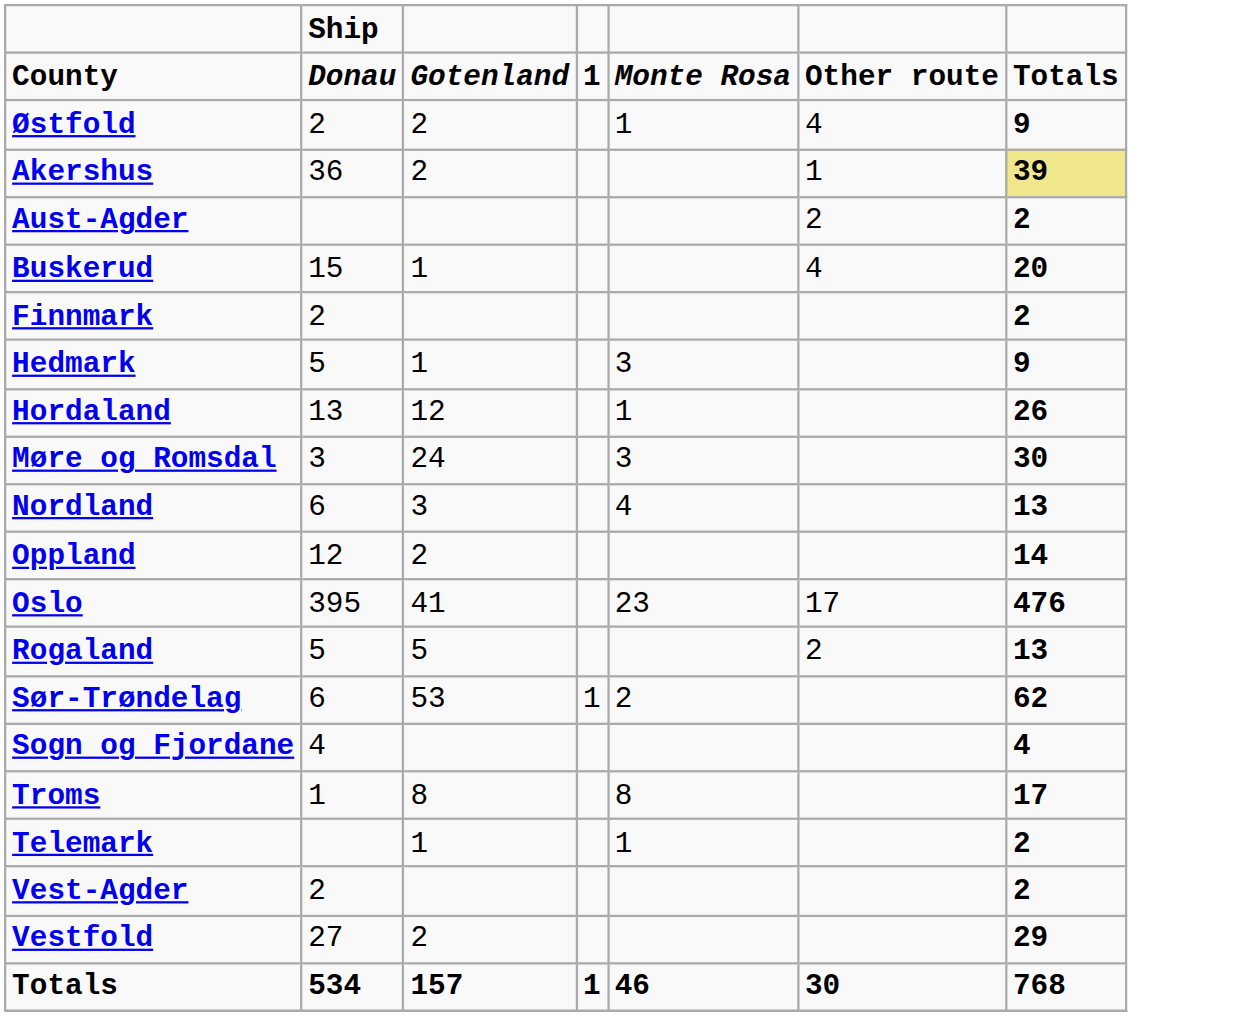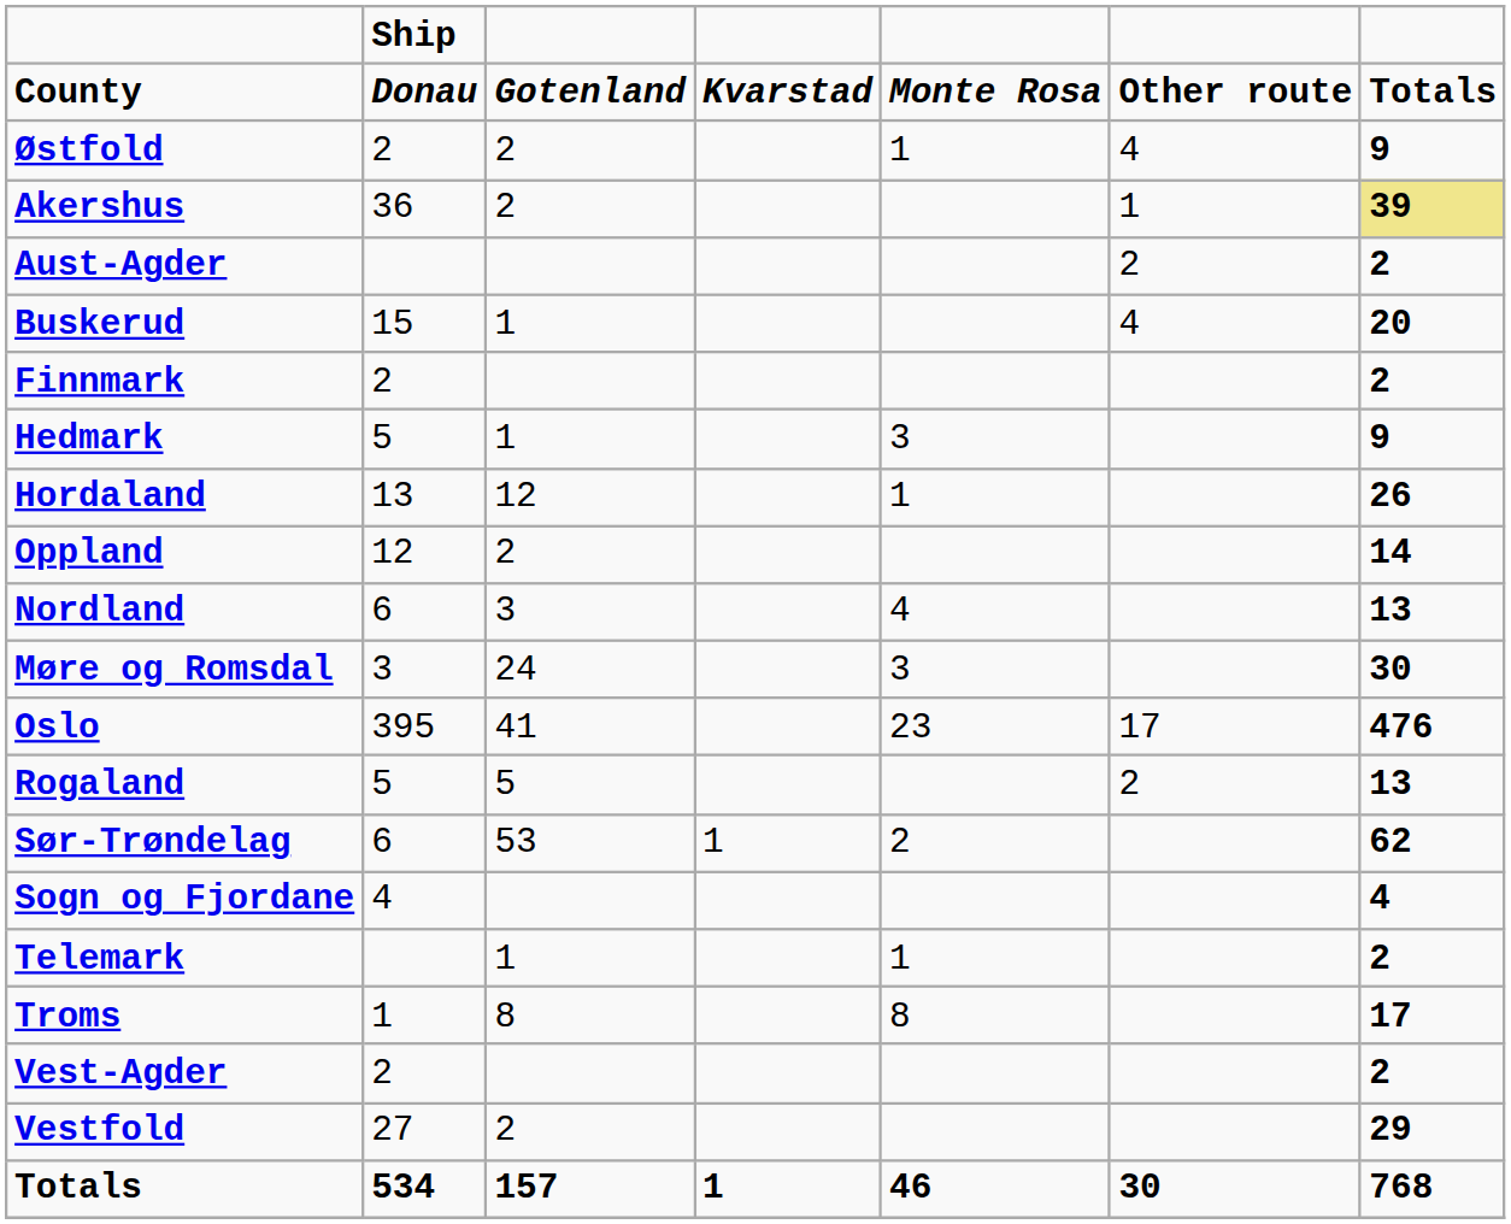County | column 4: 1 -> Kvarstad
rows swapped: Møre og Romsdal <-> Oppland
rows swapped: Telemark <-> Troms
